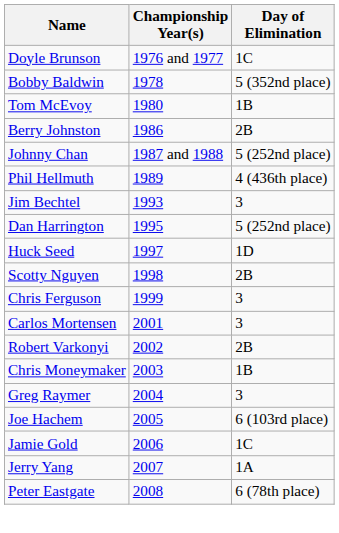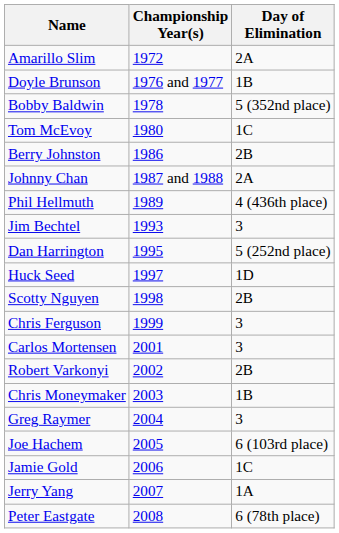+ row: Amarillo Slim | 1972 | 2A
Doyle Brunson | Day of Elimination: 1C -> 1B
Tom McEvoy | Day of Elimination: 1B -> 1C
Johnny Chan | Day of Elimination: 5 (252nd place) -> 2A
